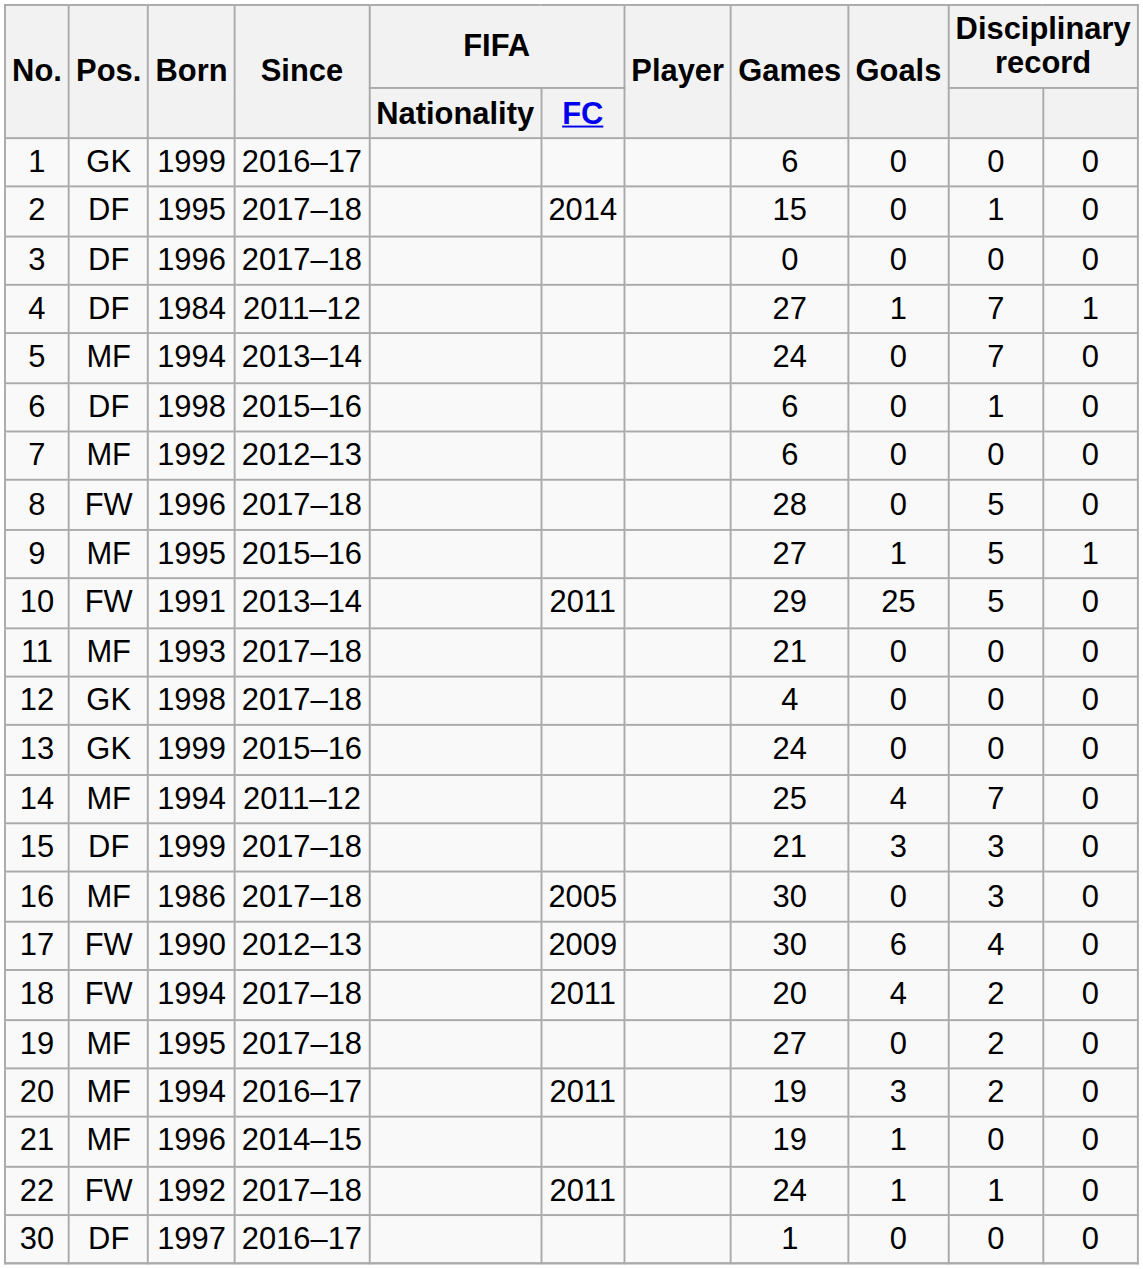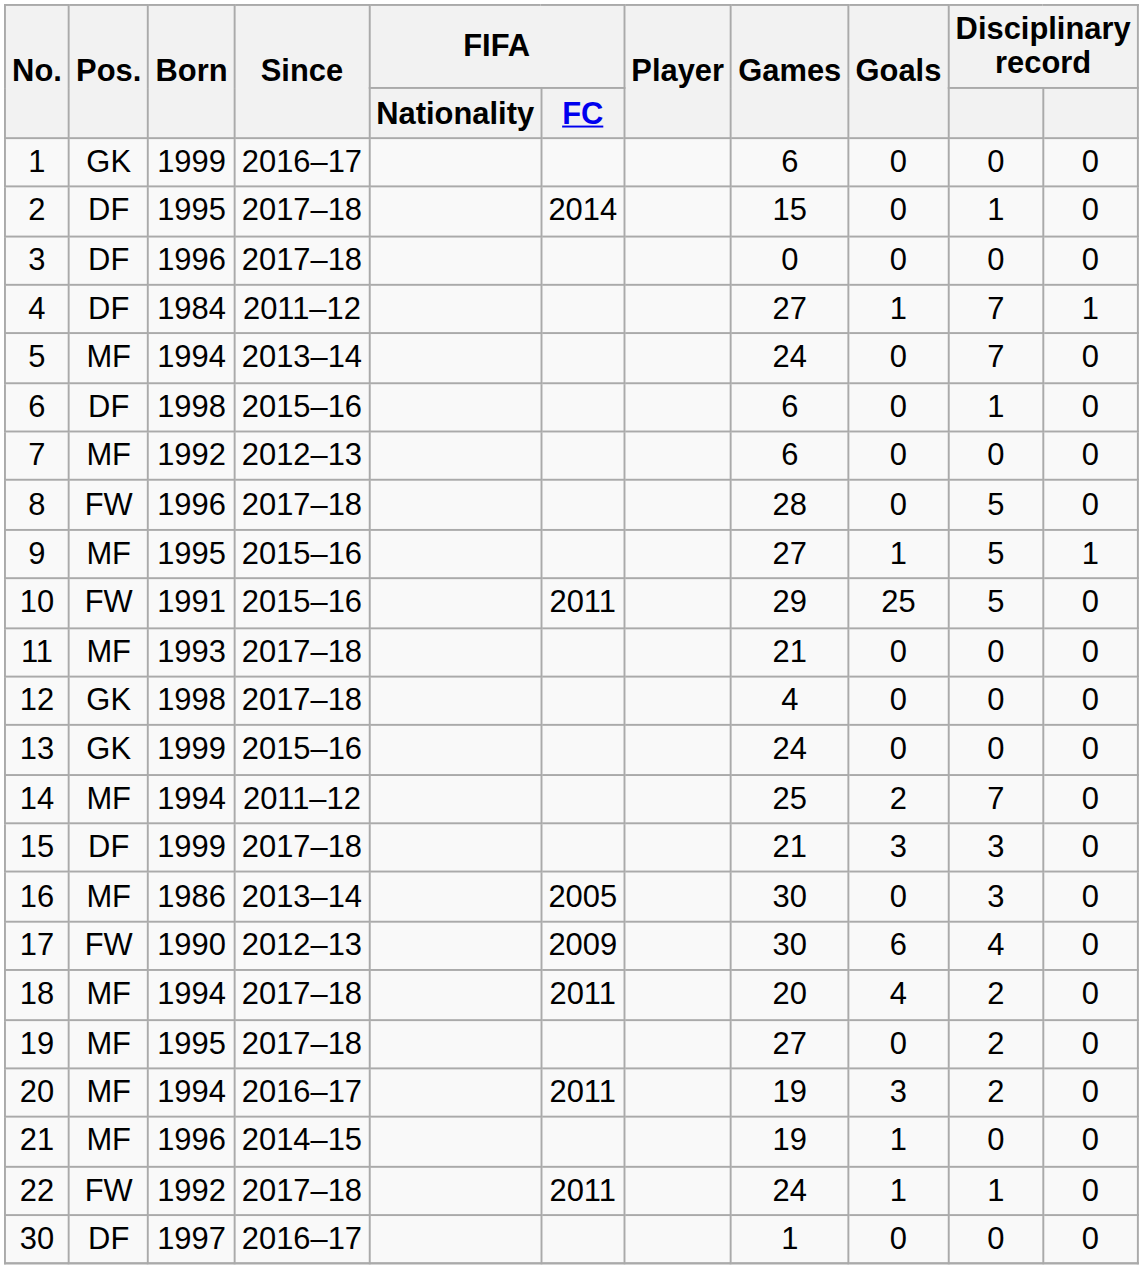10 | Since: 2013–14 -> 2015–16
14 | Goals: 4 -> 2
16 | Since: 2017–18 -> 2013–14
18 | Pos.: FW -> MF
